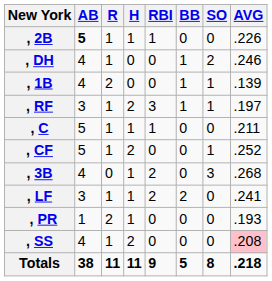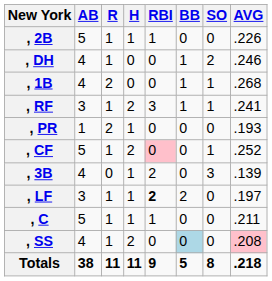, 2B | AB: bold -> normal
, 1B | AVG: .139 -> .268
, RF | AVG: .197 -> .241
rows swapped: , PR <-> , C
, CF | RBI: no background -> pink background
, 3B | AVG: .268 -> .139
, LF | RBI: normal -> bold
, LF | AVG: .241 -> .197
, SS | BB: no background -> lightblue background
